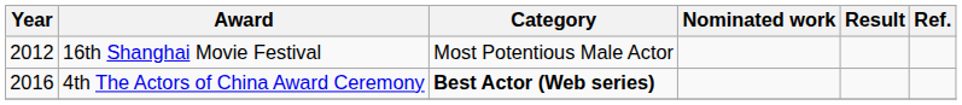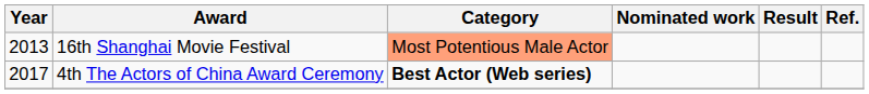16th Shanghai Movie Festival | Year: 2012 -> 2013
16th Shanghai Movie Festival | Category: no background -> lightsalmon background
4th The Actors of China Award Ceremony | Year: 2016 -> 2017
